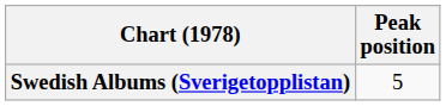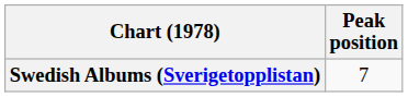Swedish Albums (Sverigetopplistan) | Peak position: 5 -> 7
